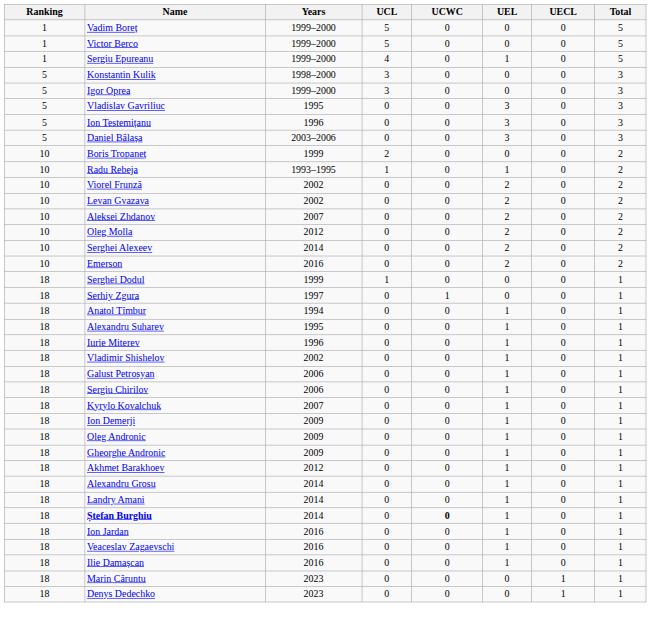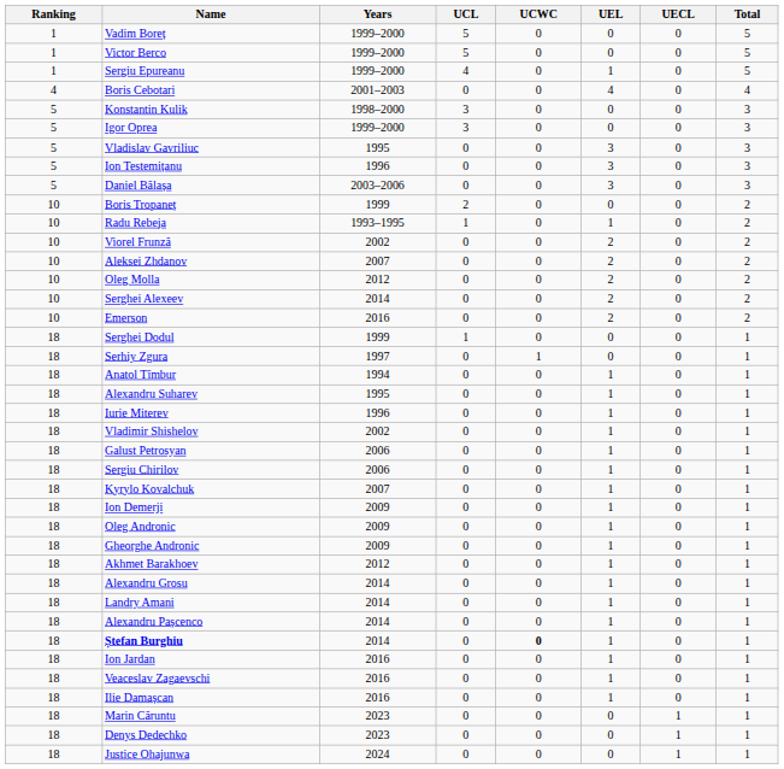+ row: 4 | Boris Cebotari | 2001–2003 | 0 | 0 | 4 | 0 | 4
- row: 10 | Levan Gvazava | 2002 | 0 | 0 | 2 | 0 | 2
+ row: 18 | Alexandru Pașcenco | 2014 | 0 | 0 | 1 | 0 | 1
+ row: 18 | Justice Ohajunwa | 2024 | 0 | 0 | 0 | 1 | 1
